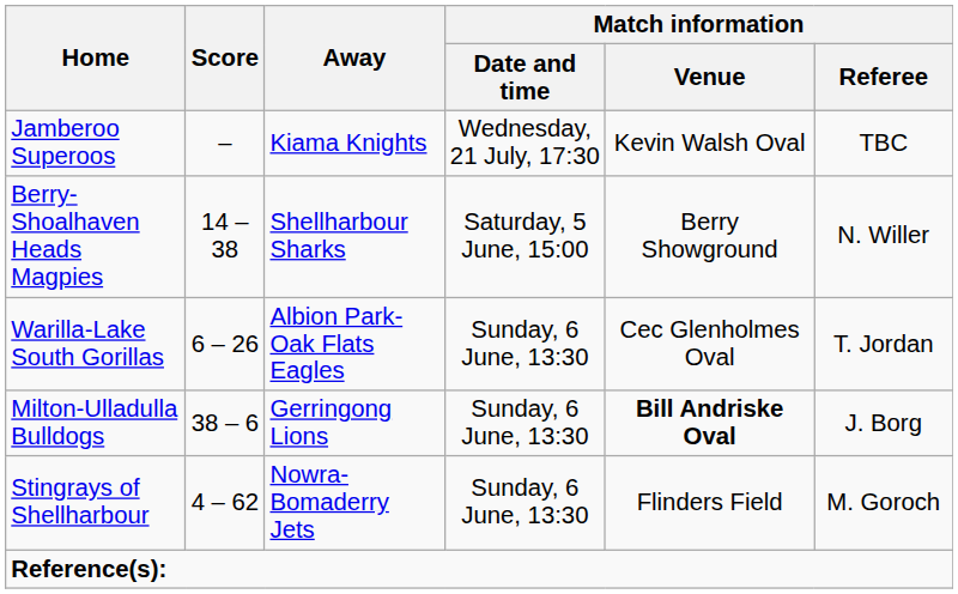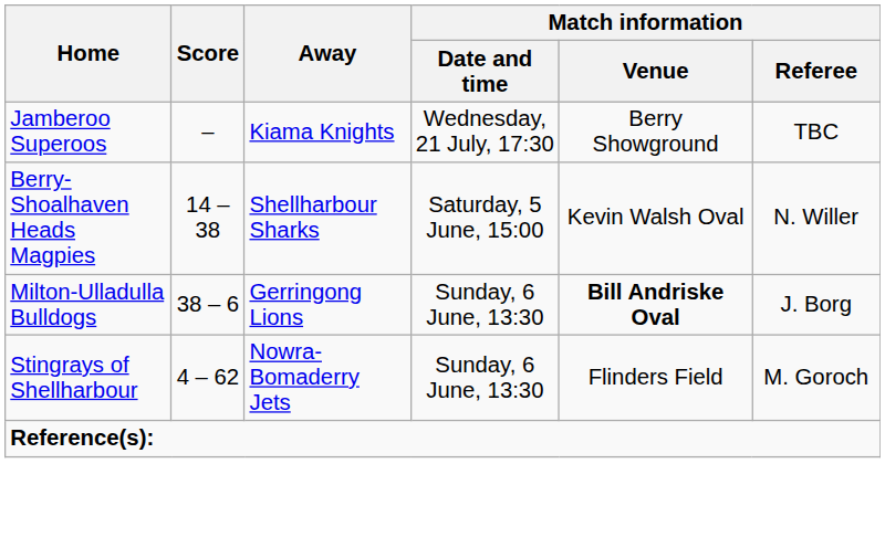Jamberoo Superoos | Match information / Venue: Kevin Walsh Oval -> Berry Showground
Berry-Shoalhaven Heads Magpies | Match information / Venue: Berry Showground -> Kevin Walsh Oval
- row: Warilla-Lake South Gorillas | 6 – 26 | Albion Park-Oak Flats Eagles | Sunday, 6 June, 13:30 | Cec Glenholmes Oval | T. Jordan
